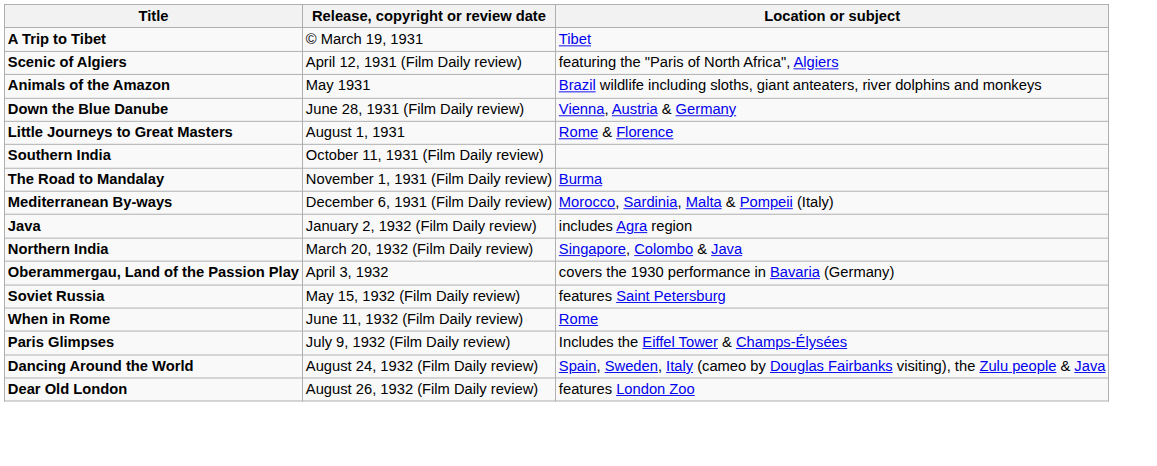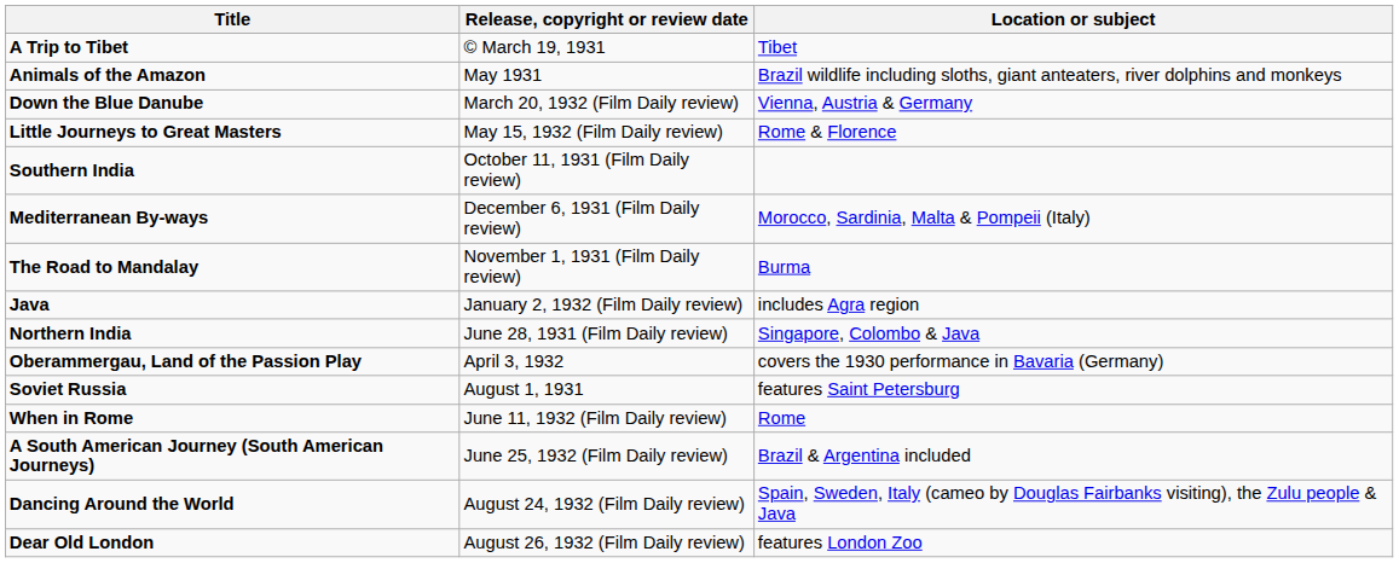- row: Scenic of Algiers | April 12, 1931 (Film Daily review) | featuring the "Paris of North Africa", Algiers
Down the Blue Danube | Release, copyright or review date: June 28, 1931 (Film Daily review) -> March 20, 1932 (Film Daily review)
Little Journeys to Great Masters | Release, copyright or review date: August 1, 1931 -> May 15, 1932 (Film Daily review)
rows swapped: The Road to Mandalay <-> Mediterranean By-ways
Northern India | Release, copyright or review date: March 20, 1932 (Film Daily review) -> June 28, 1931 (Film Daily review)
Soviet Russia | Release, copyright or review date: May 15, 1932 (Film Daily review) -> August 1, 1931
+ row: A South American Journey (South American Journeys) | June 25, 1932 (Film Daily review) | Brazil & Argentina included
- row: Paris Glimpses | July 9, 1932 (Film Daily review) | Includes the Eiffel Tower & Champs-Élysées
